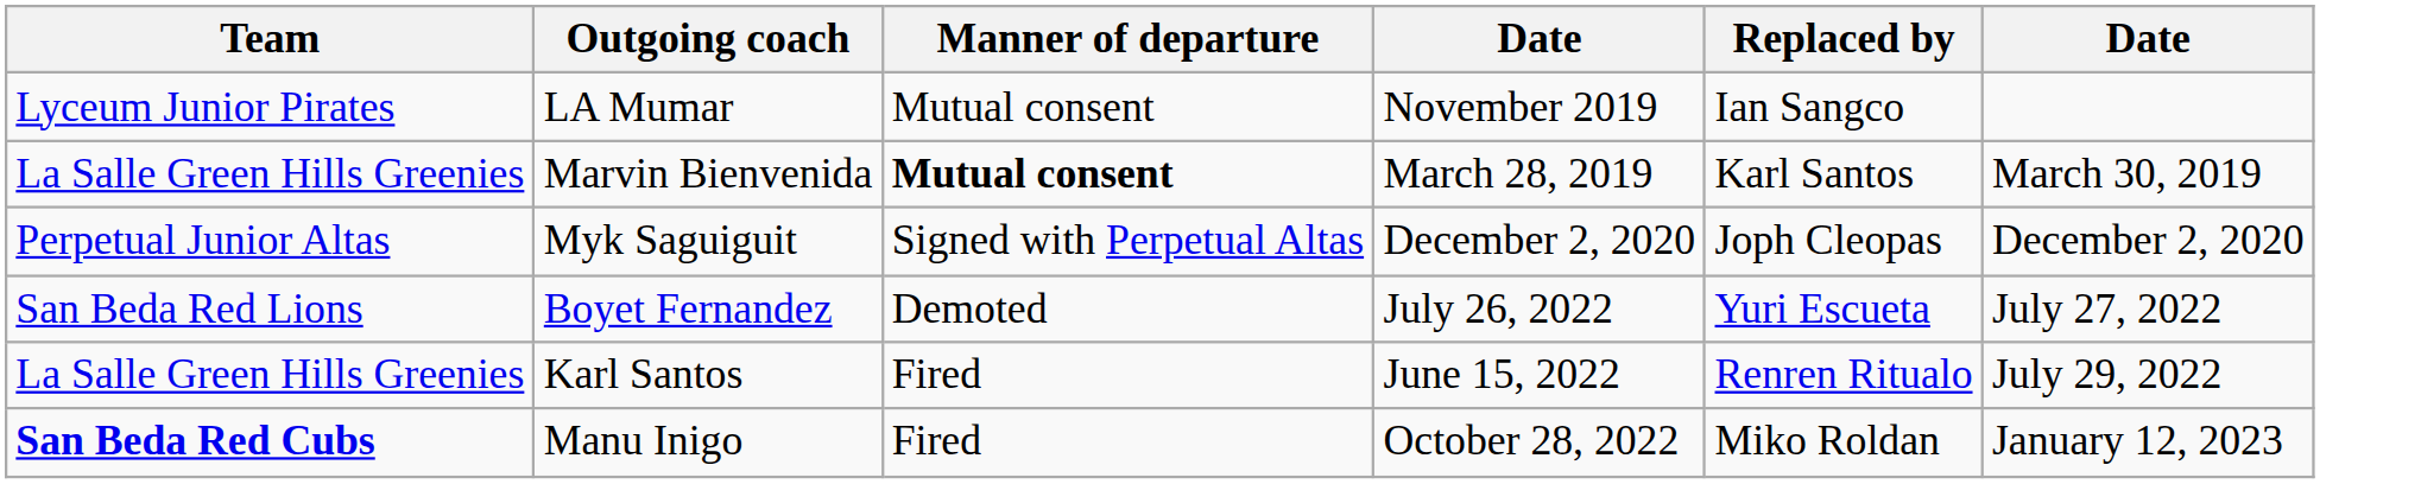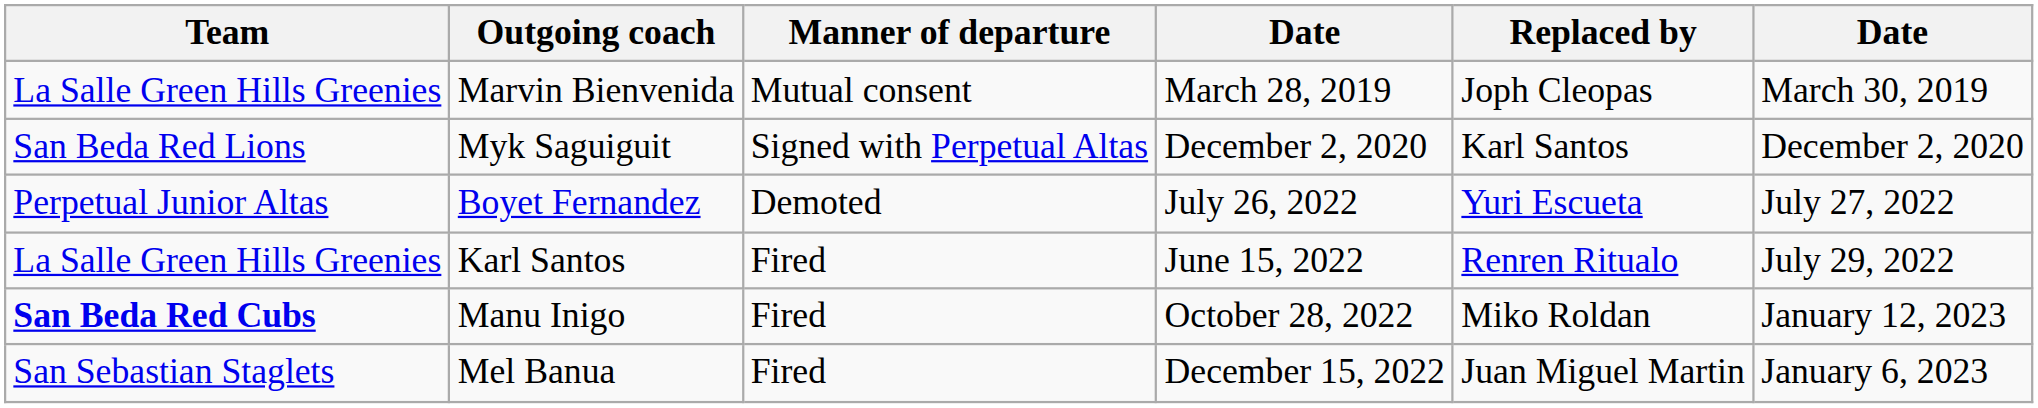- row: Lyceum Junior Pirates | LA Mumar | Mutual consent | November 2019 | Ian Sangco
Marvin Bienvenida | Manner of departure: bold -> normal
Marvin Bienvenida | Replaced by: Karl Santos -> Joph Cleopas
Myk Saguiguit | Team: Perpetual Junior Altas -> San Beda Red Lions
Myk Saguiguit | Replaced by: Joph Cleopas -> Karl Santos
Boyet Fernandez | Team: San Beda Red Lions -> Perpetual Junior Altas
+ row: San Sebastian Staglets | Mel Banua | Fired | December 15, 2022 | Juan Miguel Martin | January 6, 2023
